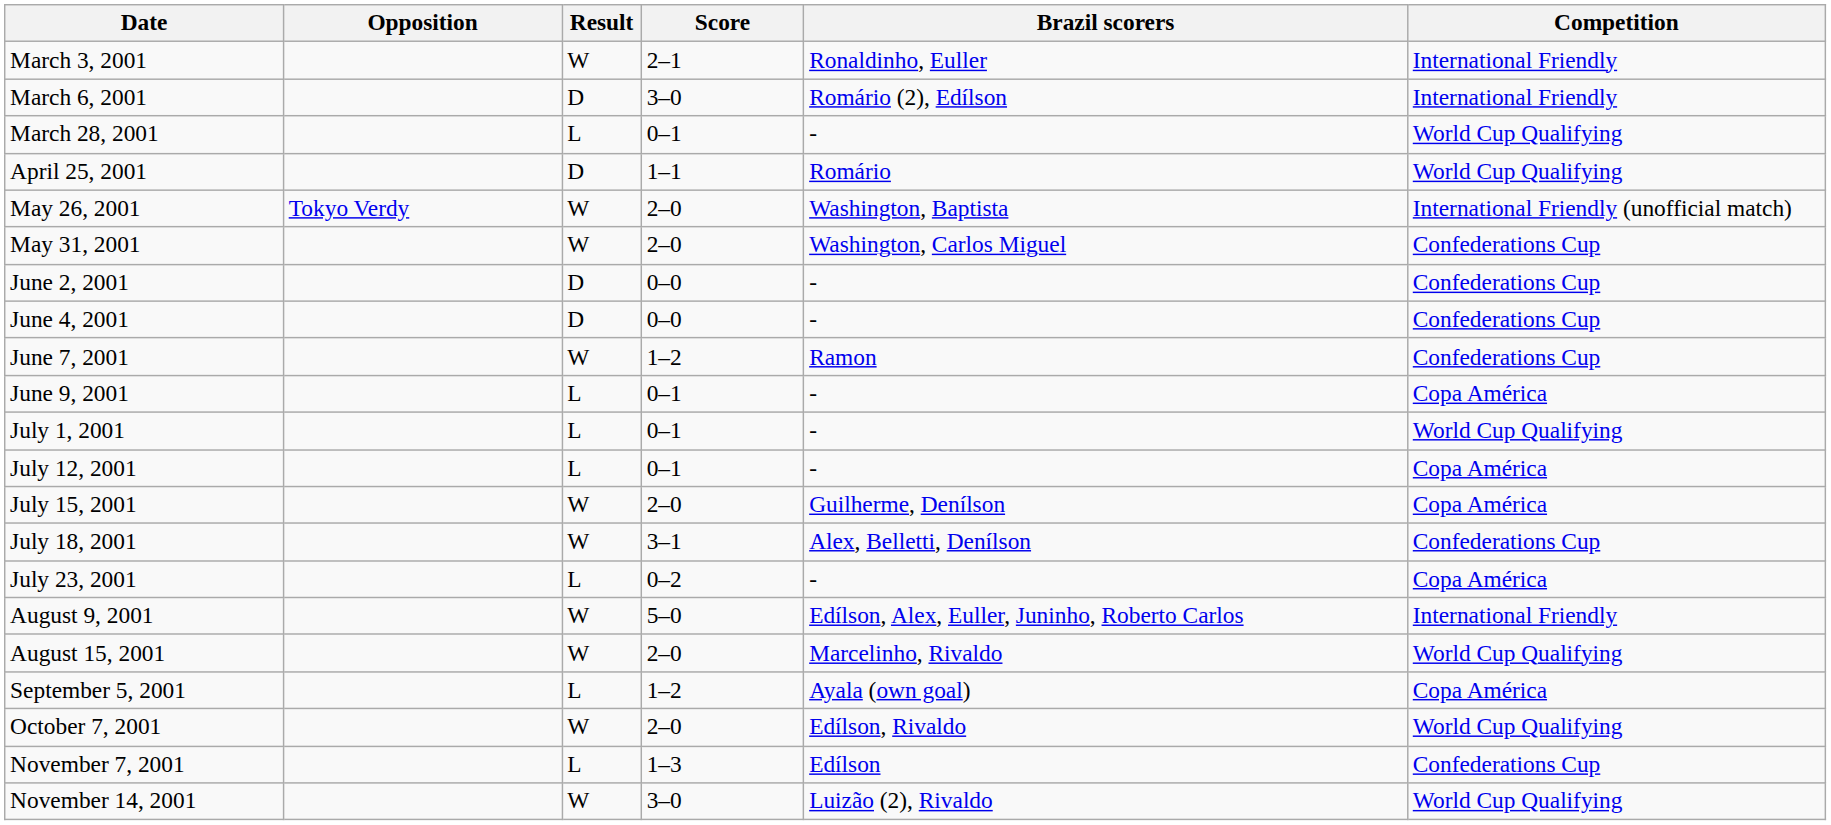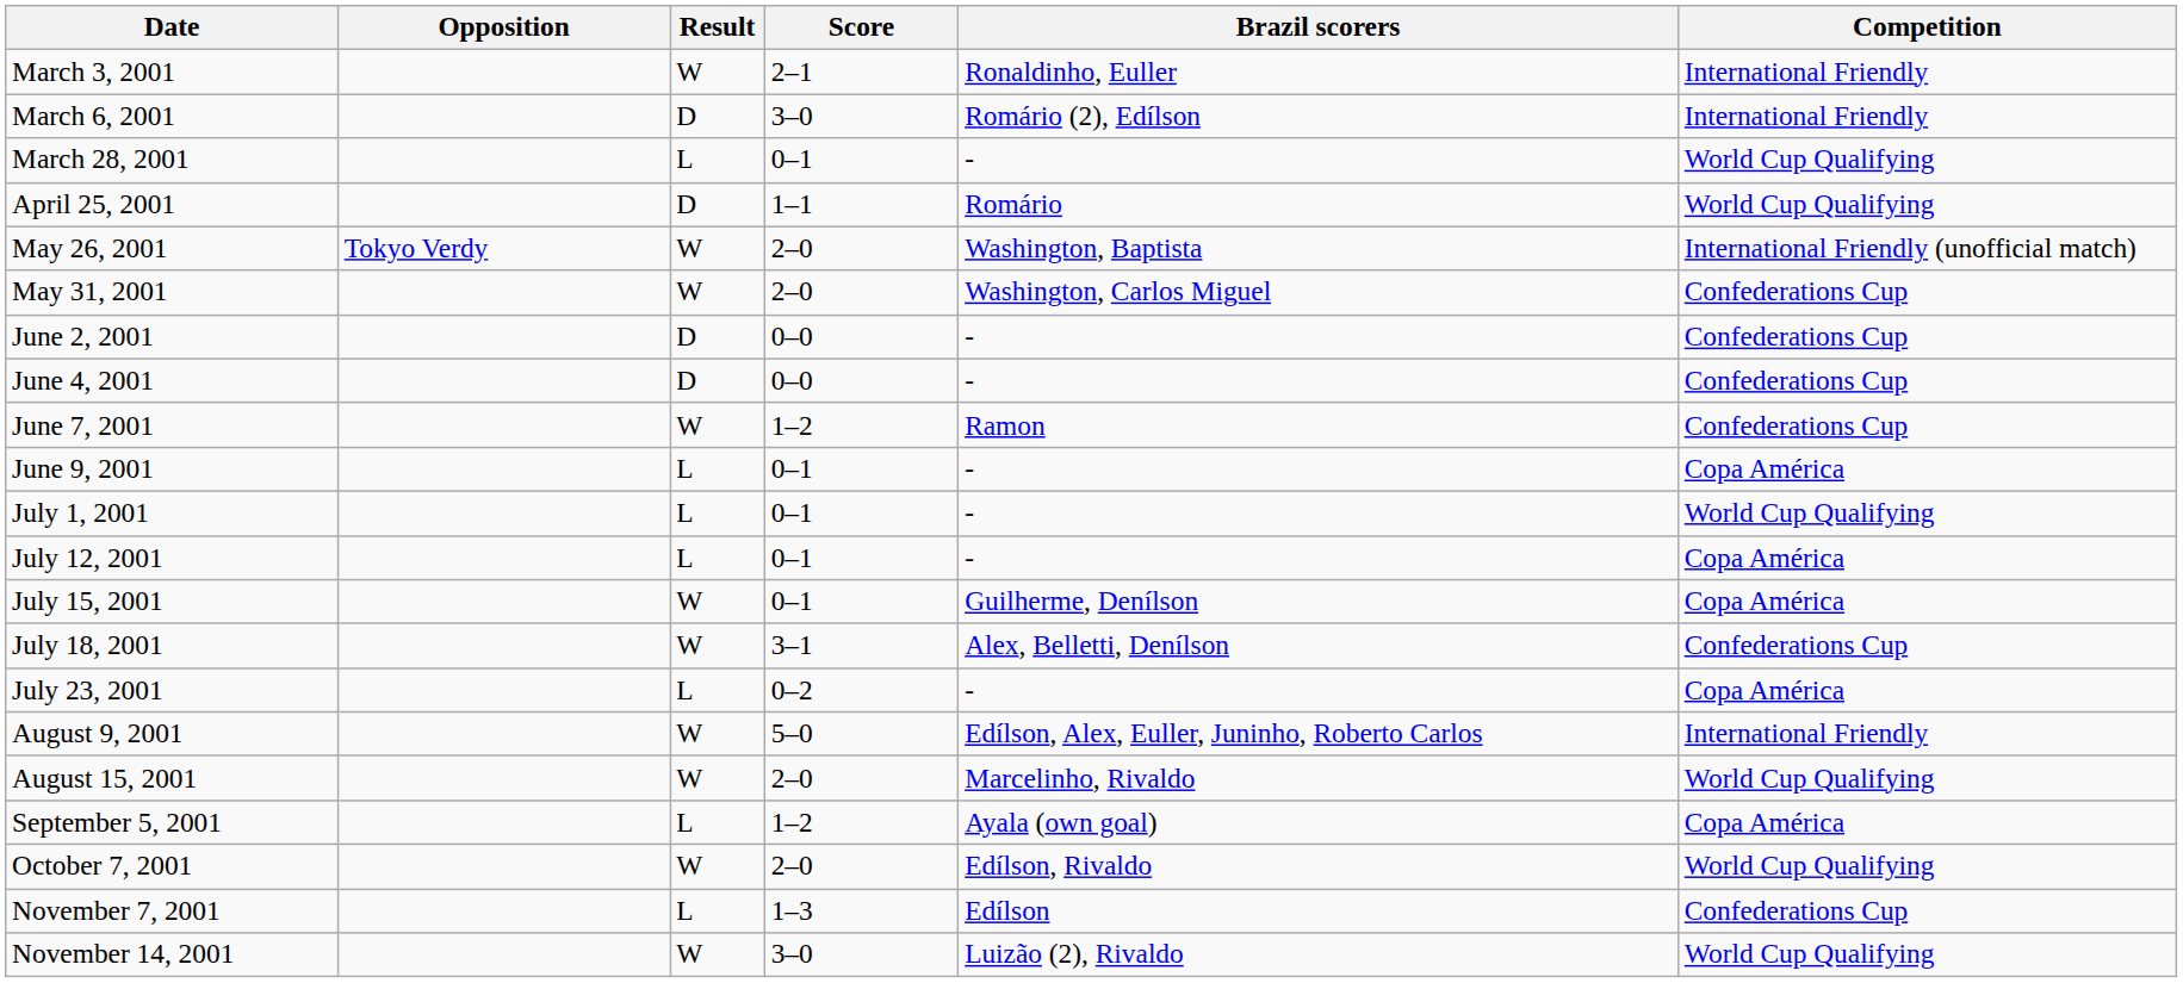July 15, 2001 | Score: 2–0 -> 0–1
